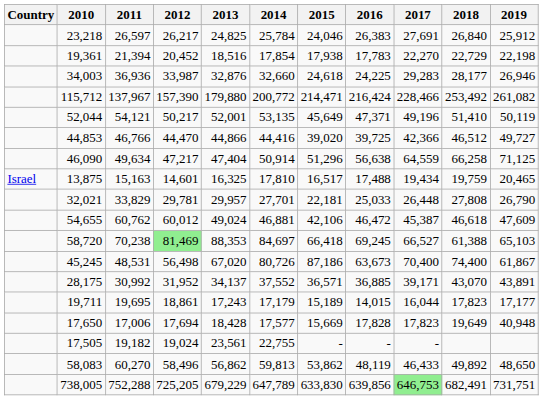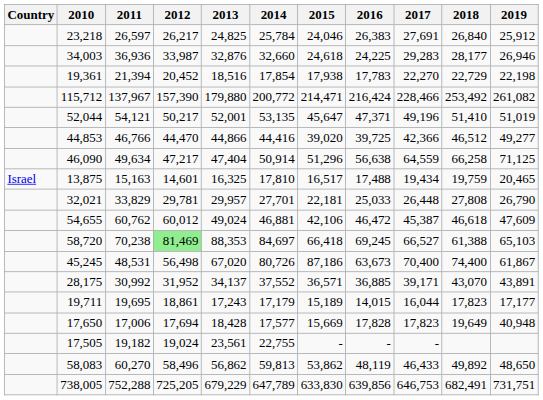rows swapped: 34,003 <-> 19,361
52,044 | 2015: 45,649 -> 45,647
52,044 | 2019: 50,119 -> 51,019
44,853 | 2019: 49,727 -> 49,277
738,005 | 2017: lightgreen background -> no background
